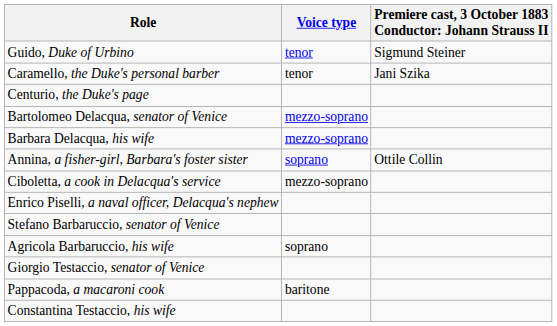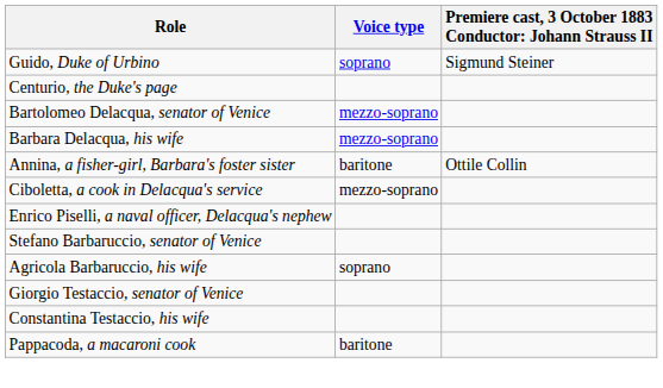Guido, Duke of Urbino | Voice type: tenor -> soprano
- row: Caramello, the Duke's personal barber | tenor | Jani Szika
Annina, a fisher-girl, Barbara's foster sister | Voice type: soprano -> baritone
rows swapped: Constantina Testaccio, his wife <-> Pappacoda, a macaroni cook
